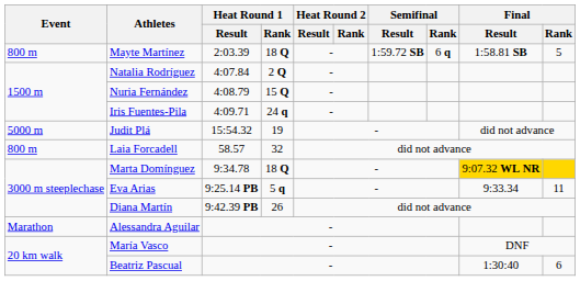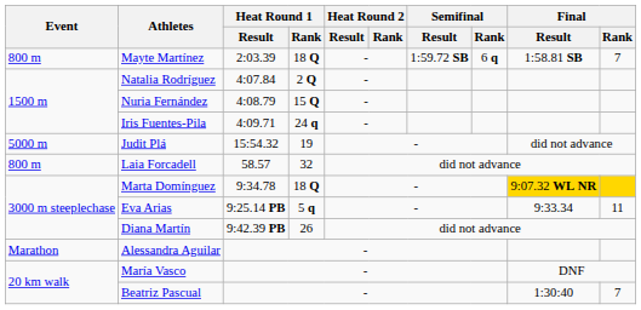Mayte Martínez | Final / Rank: 5 -> 7
Beatriz Pascual | Final / Rank: 6 -> 7
